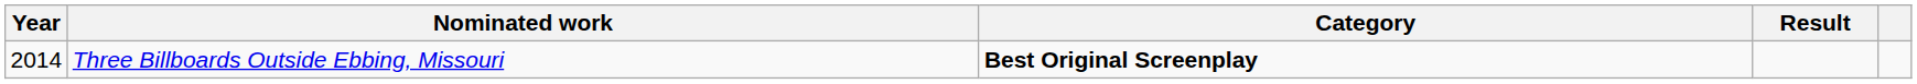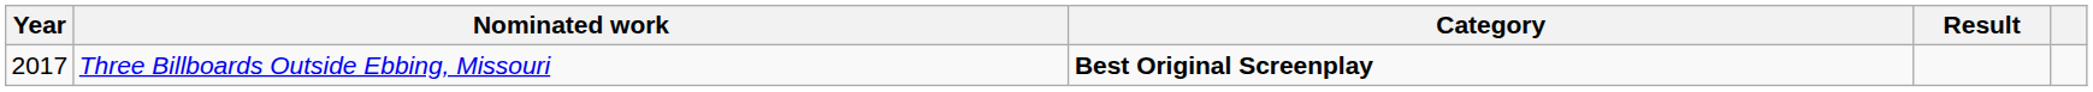Three Billboards Outside Ebbing, Missouri | Year: 2014 -> 2017
